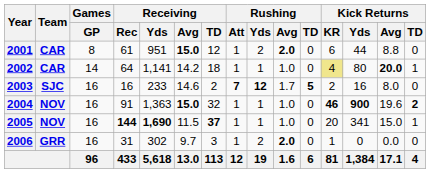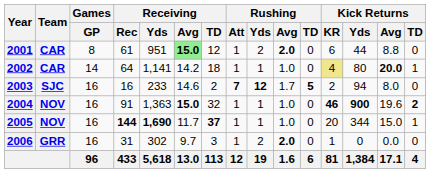2001 | Receiving / Avg: no background -> lightgreen background
2003 | Kick Returns / Yds: 16 -> 94
2005 | Receiving / Avg: 11.5 -> 11.7
2005 | Kick Returns / Yds: 341 -> 344
